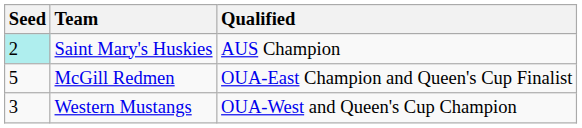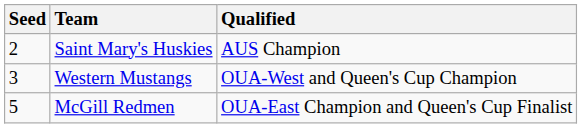Saint Mary's Huskies | Seed: paleturquoise background -> no background
rows swapped: Western Mustangs <-> McGill Redmen
